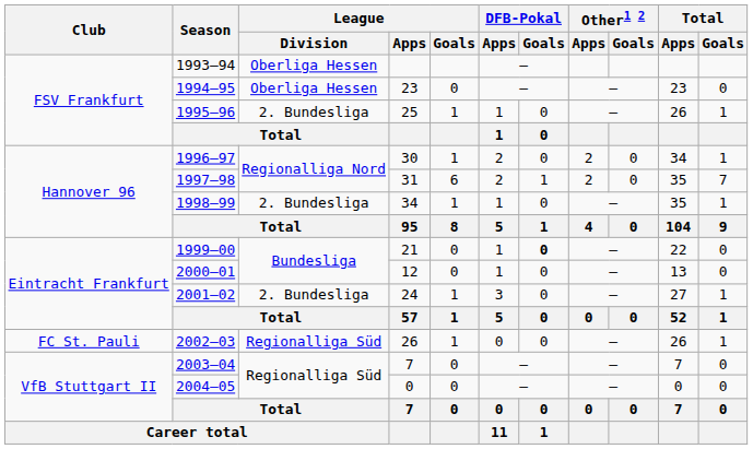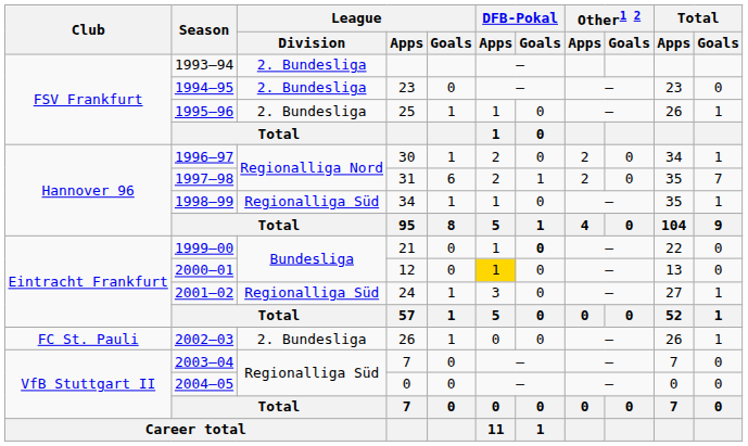1993–94 | League / Division: Oberliga Hessen -> 2. Bundesliga
1994–95 | League / Division: Oberliga Hessen -> 2. Bundesliga
1998–99 | League / Division: 2. Bundesliga -> Regionalliga Süd
2000–01 | DFB-Pokal / Apps: no background -> gold background
2001–02 | League / Division: 2. Bundesliga -> Regionalliga Süd
2002–03 | League / Division: Regionalliga Süd -> 2. Bundesliga
